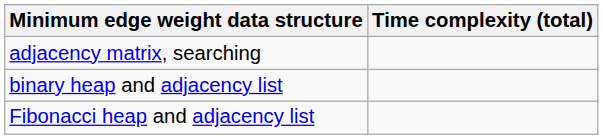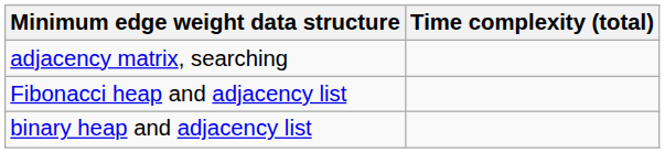rows swapped: binary heap and adjacency list <-> Fibonacci heap and adjacency list
